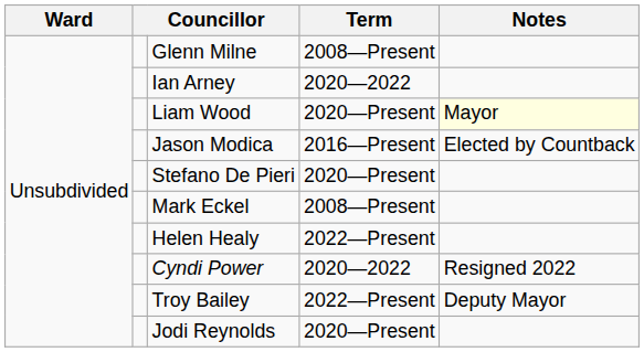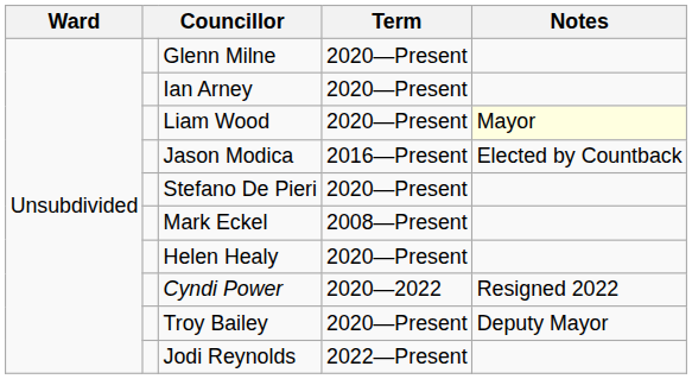Glenn Milne | Term: 2008—Present -> 2020—Present
Ian Arney | Term: 2020—2022 -> 2020—Present
Helen Healy | Term: 2022—Present -> 2020—Present
Troy Bailey | Term: 2022—Present -> 2020—Present
Jodi Reynolds | Term: 2020—Present -> 2022—Present
